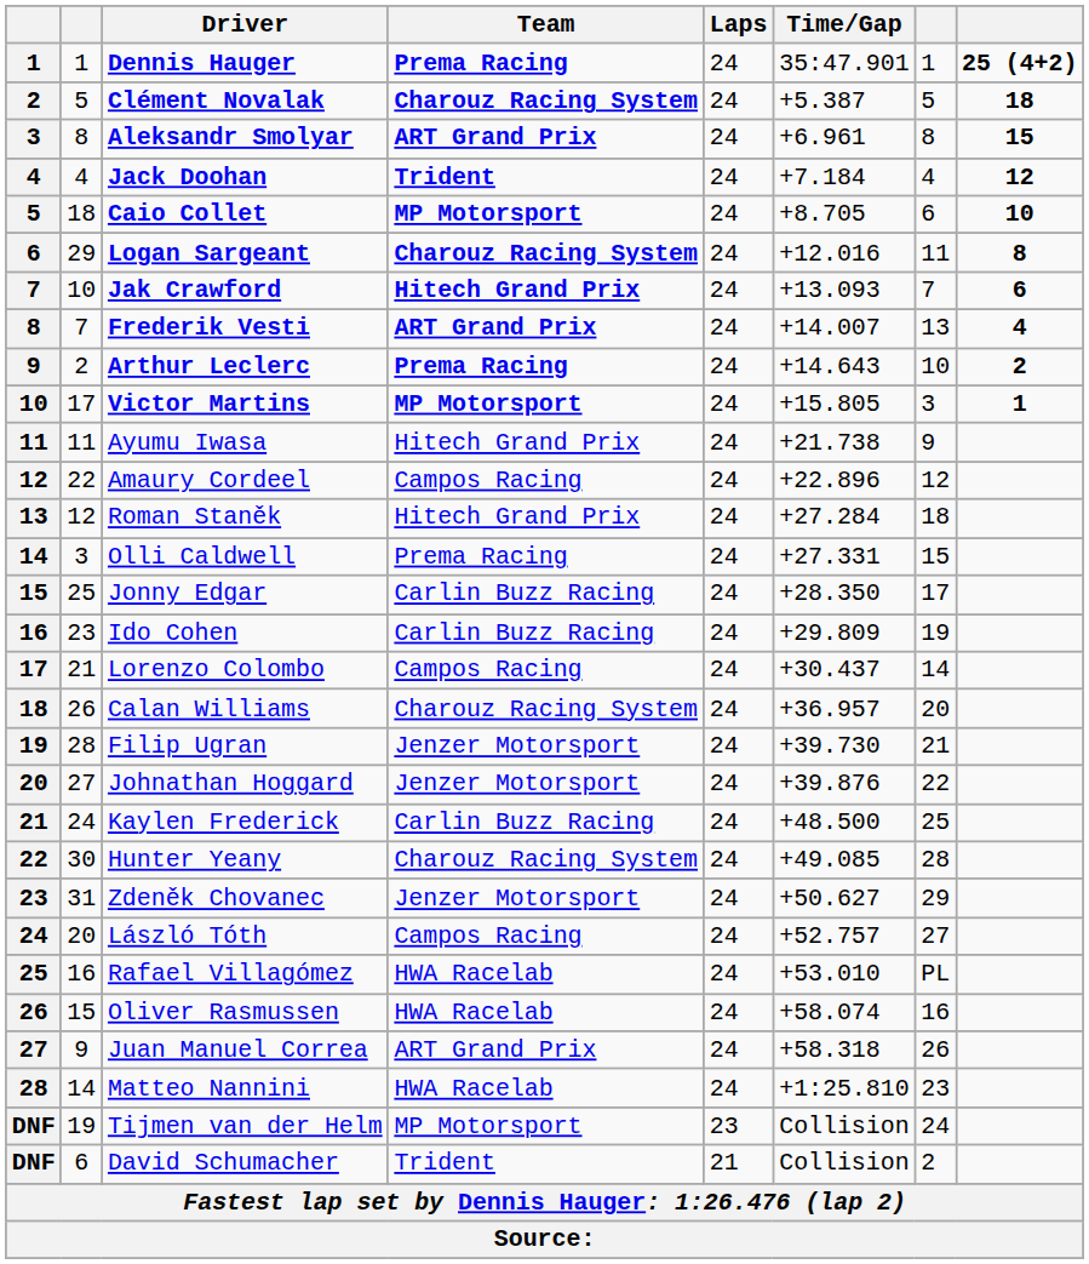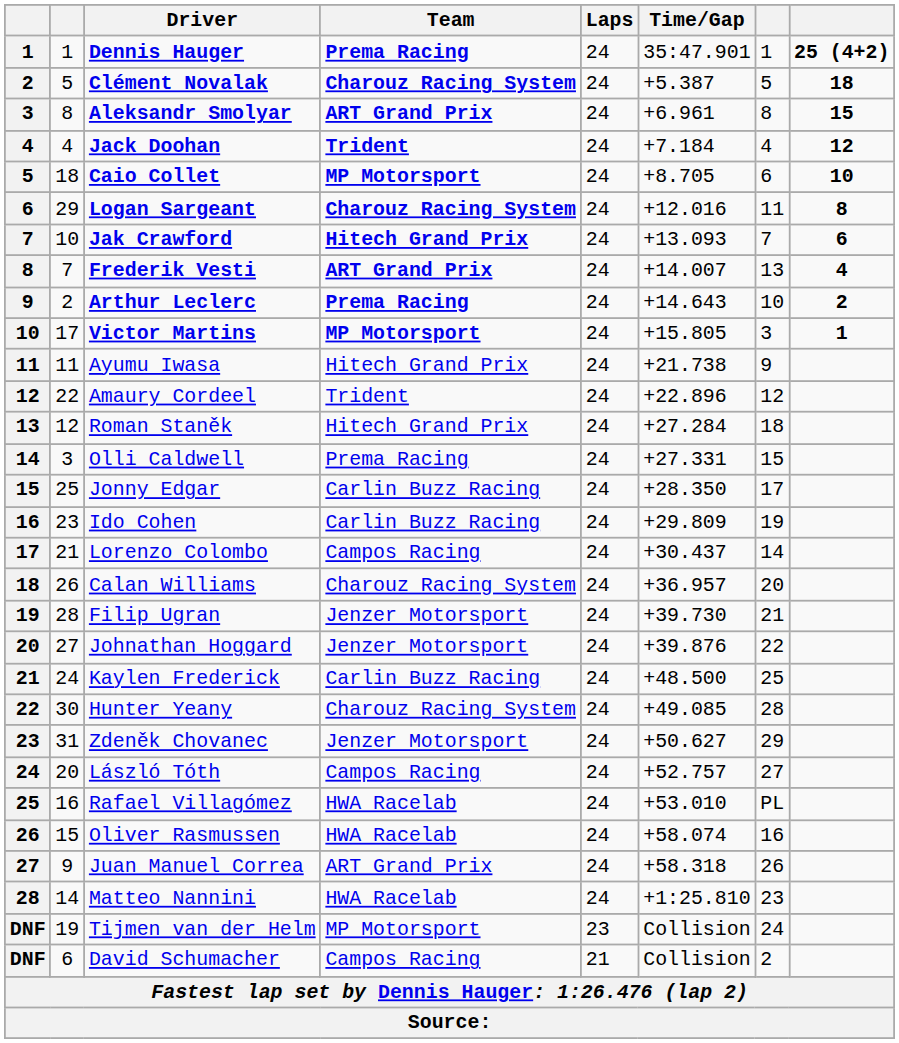Amaury Cordeel | Team: Campos Racing -> Trident
David Schumacher | Team: Trident -> Campos Racing
